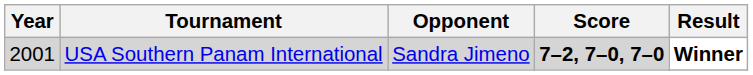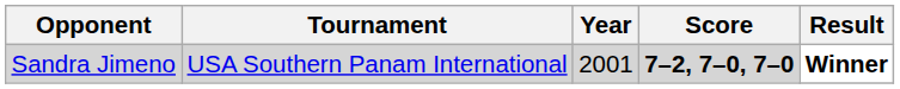columns swapped: Year <-> Opponent
